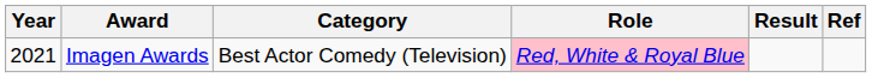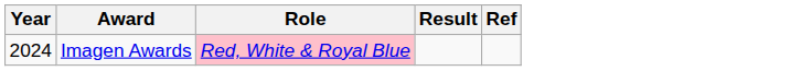- column: Category | Best Actor Comedy (Television)
Imagen Awards | Year: 2021 -> 2024
